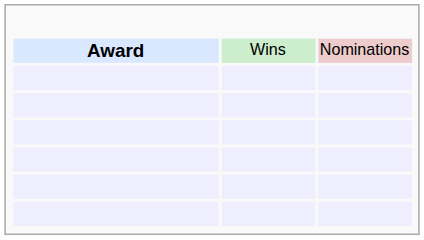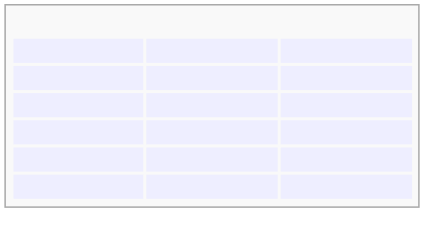- row: Award | Wins | Nominations
